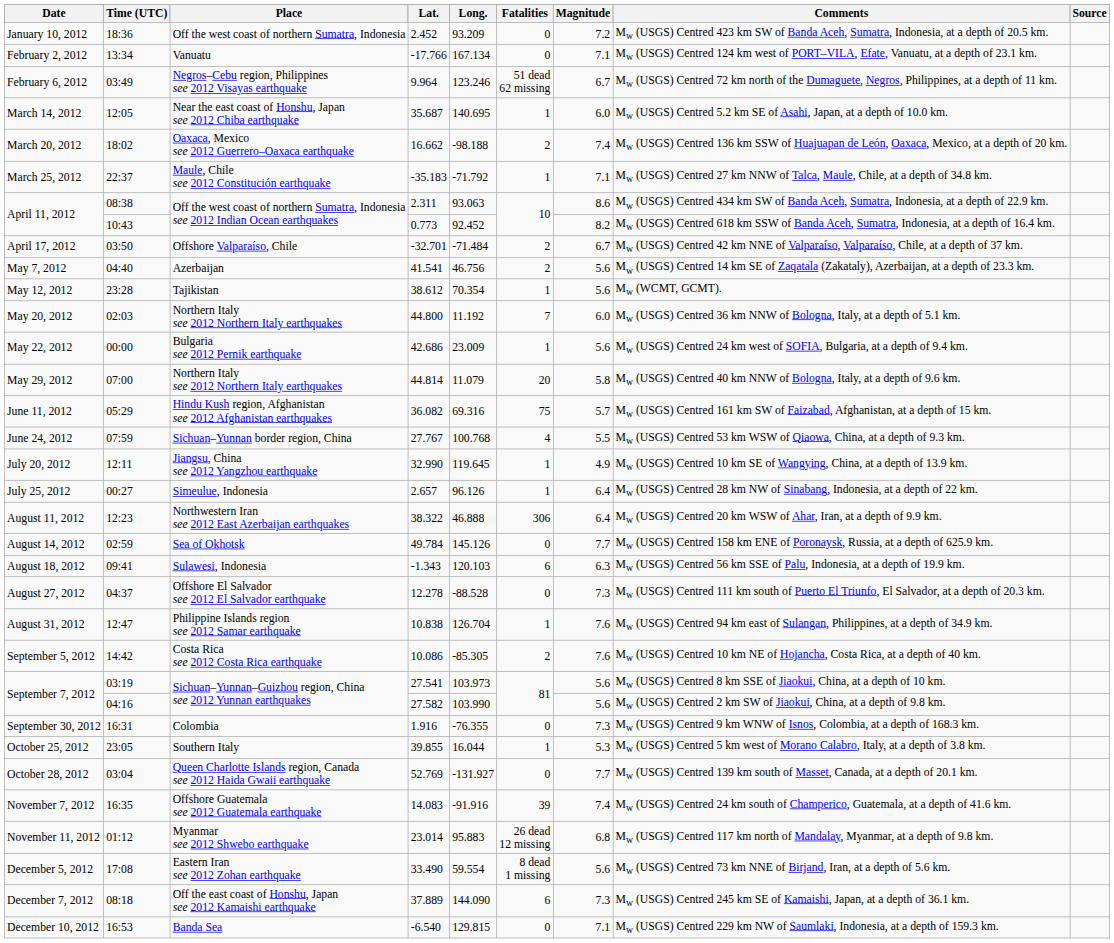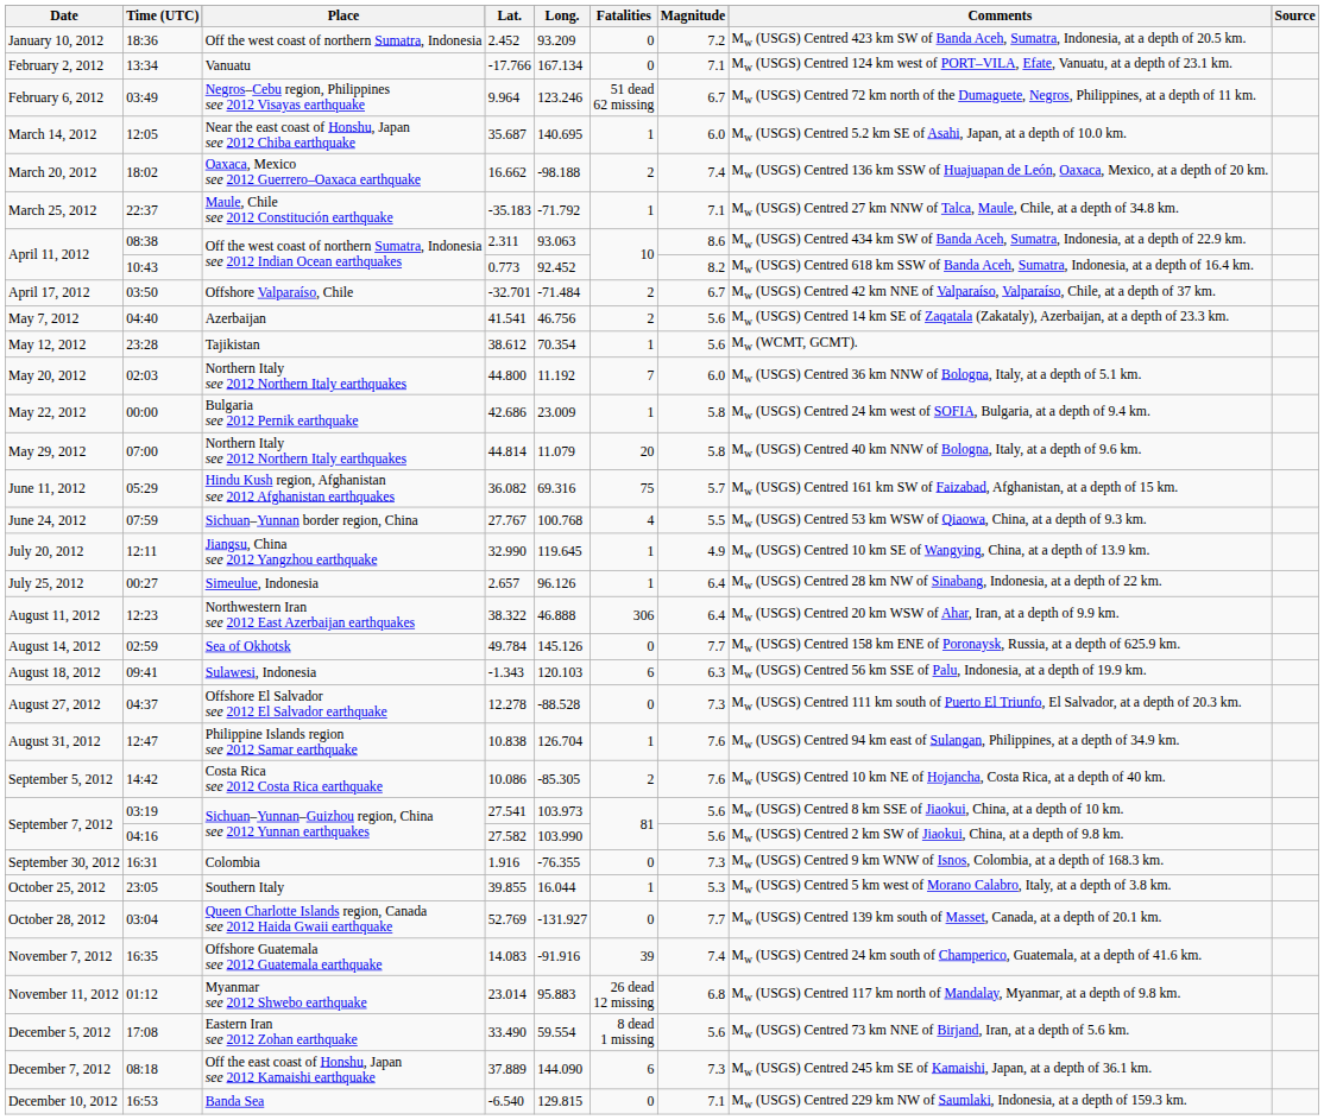May 22, 2012 | Magnitude: 5.6 -> 5.8
